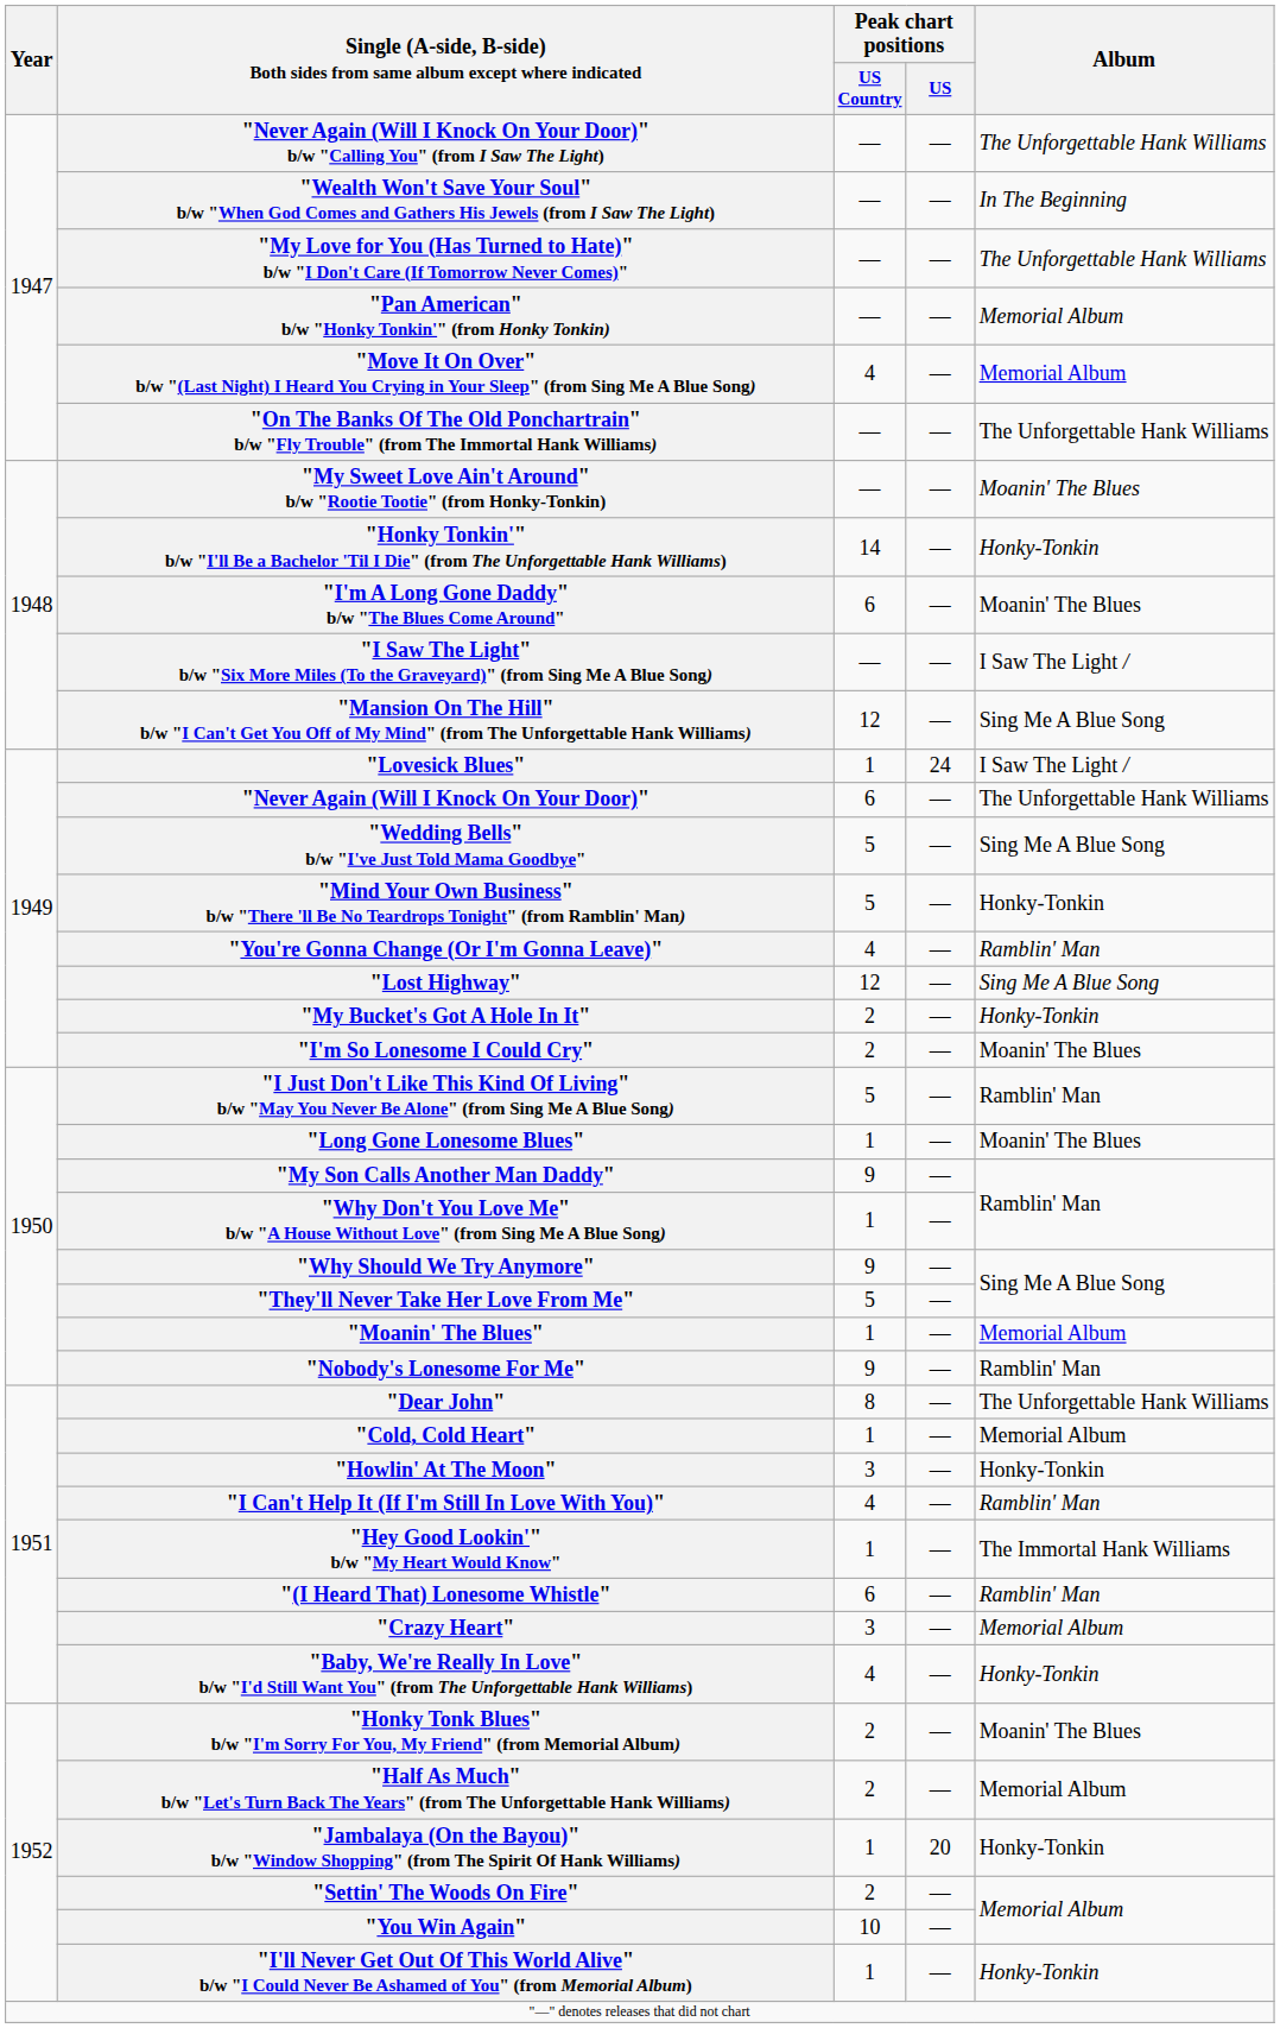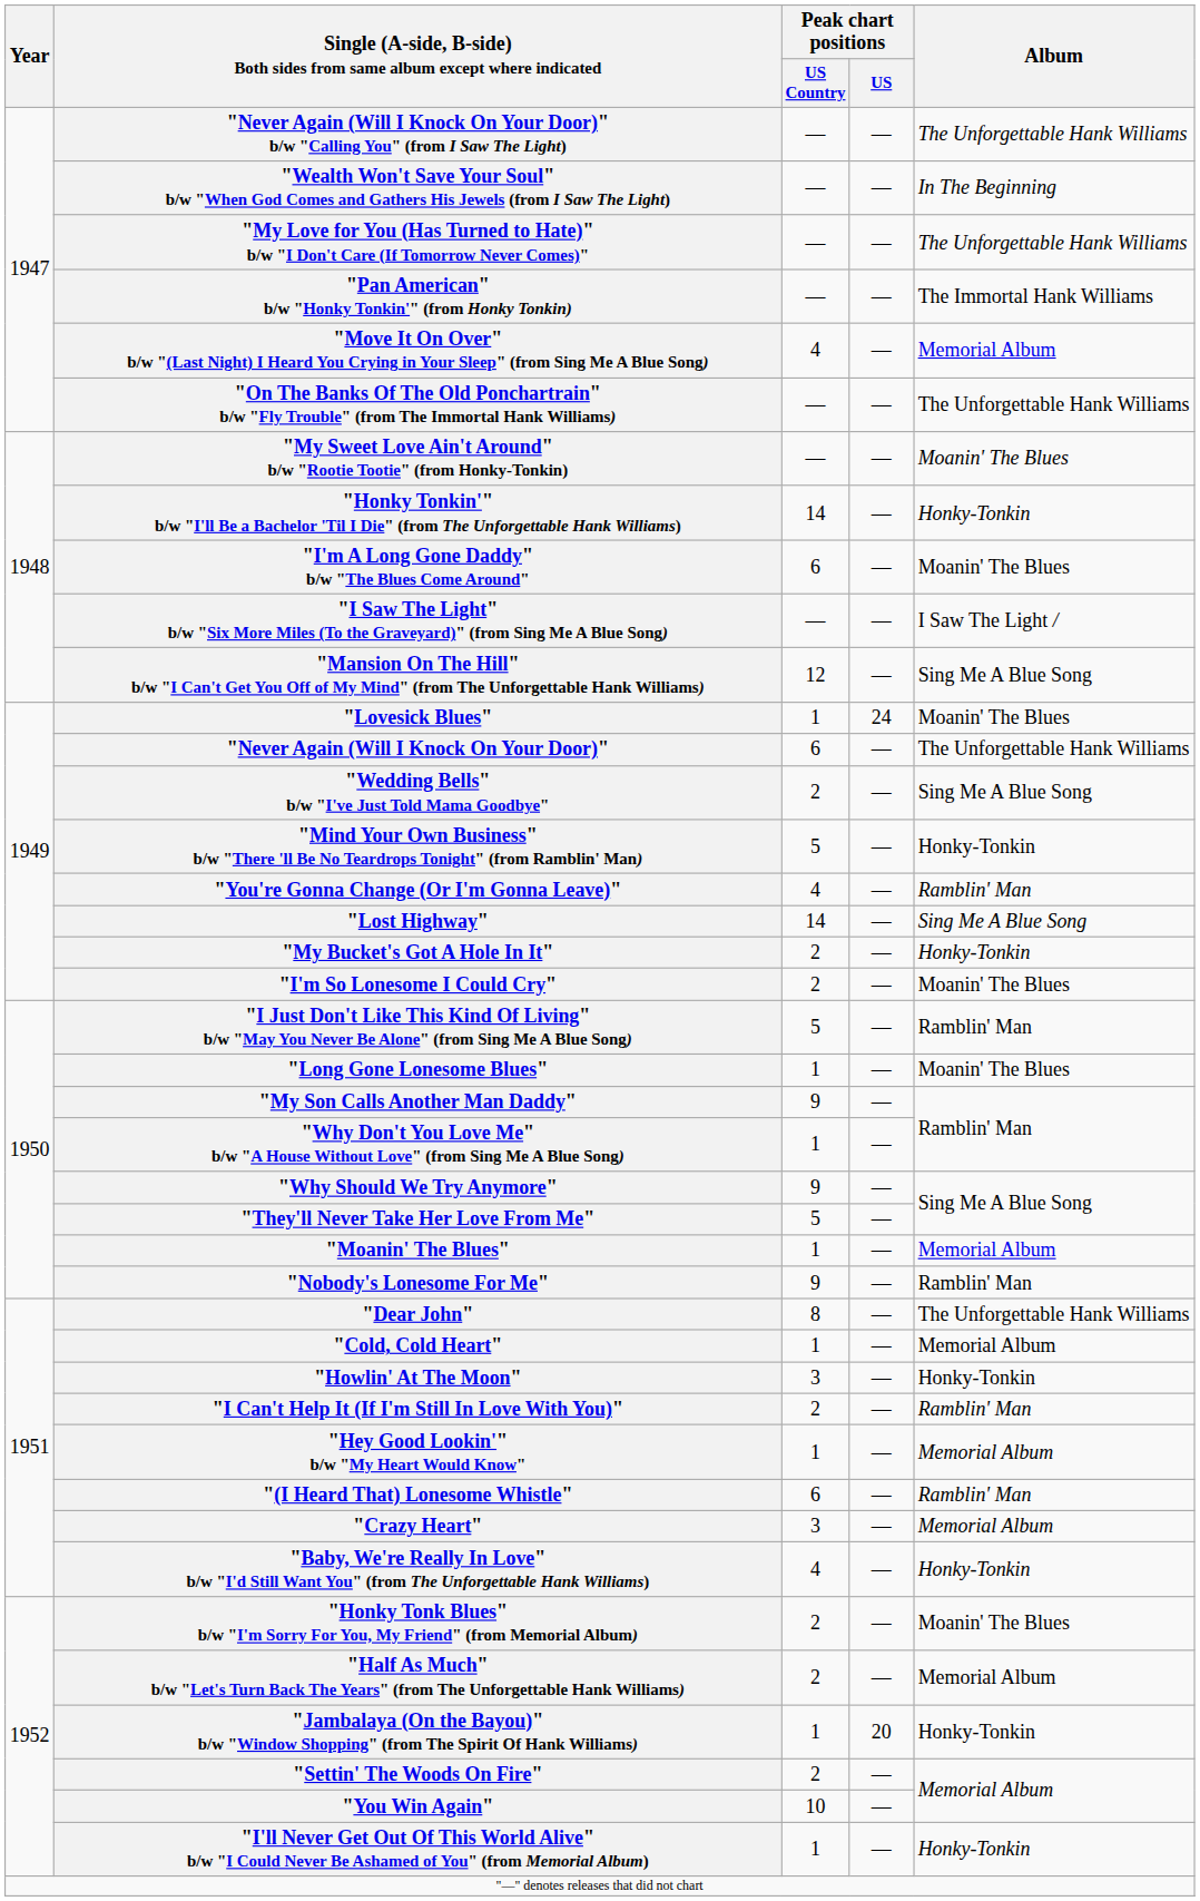"Pan American" b/w "Honky Tonkin'" (from Honky Tonkin) | Album: Memorial Album -> The Immortal Hank Williams
"Lovesick Blues" | Album: I Saw The Light / -> Moanin' The Blues
"Wedding Bells" b/w "I've Just Told Mama Goodbye" | Peak chart positions / US Country: 5 -> 2
"Lost Highway" | Peak chart positions / US Country: 12 -> 14
"I Can't Help It (If I'm Still In Love With You)" | Peak chart positions / US Country: 4 -> 2
"Hey Good Lookin'" b/w "My Heart Would Know" | Album: The Immortal Hank Williams -> Memorial Album
